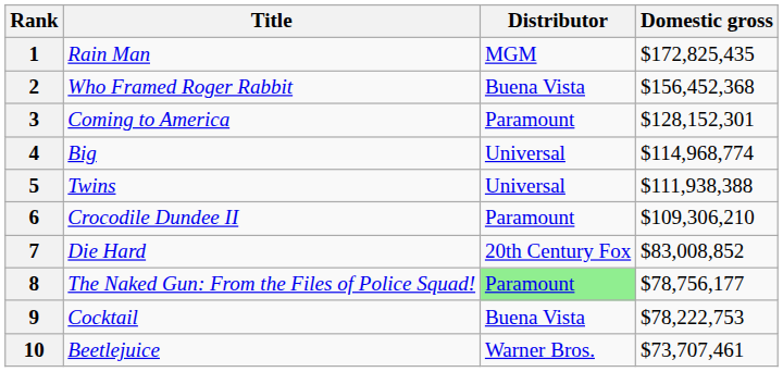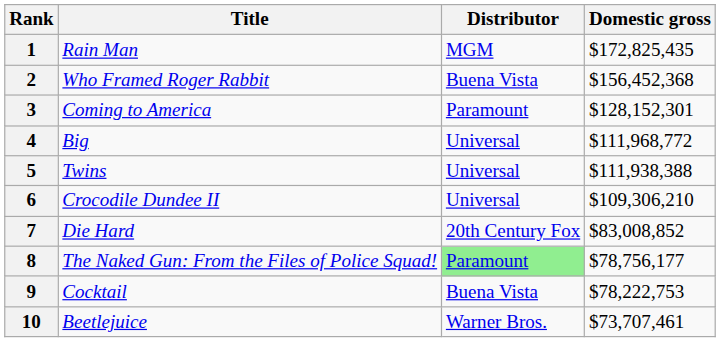4 | Domestic gross: $114,968,774 -> $111,968,772
6 | Distributor: Paramount -> Universal
